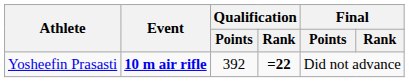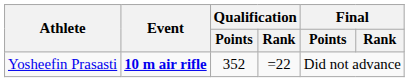Yosheefin Prasasti | Qualification / Points: 392 -> 352
Yosheefin Prasasti | Qualification / Rank: bold -> normal
